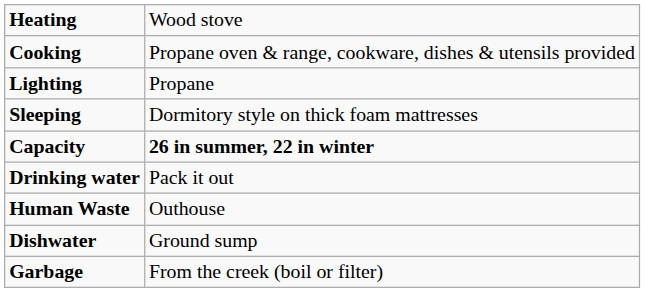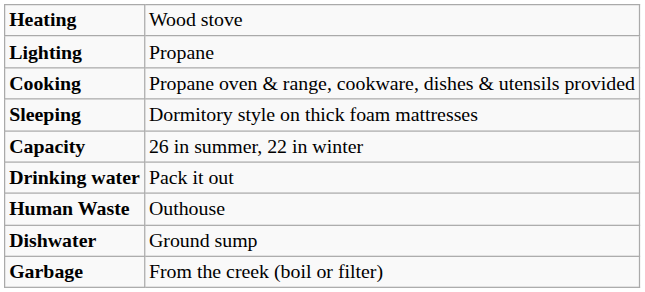rows swapped: Lighting <-> Cooking
Capacity | column 2: bold -> normal
